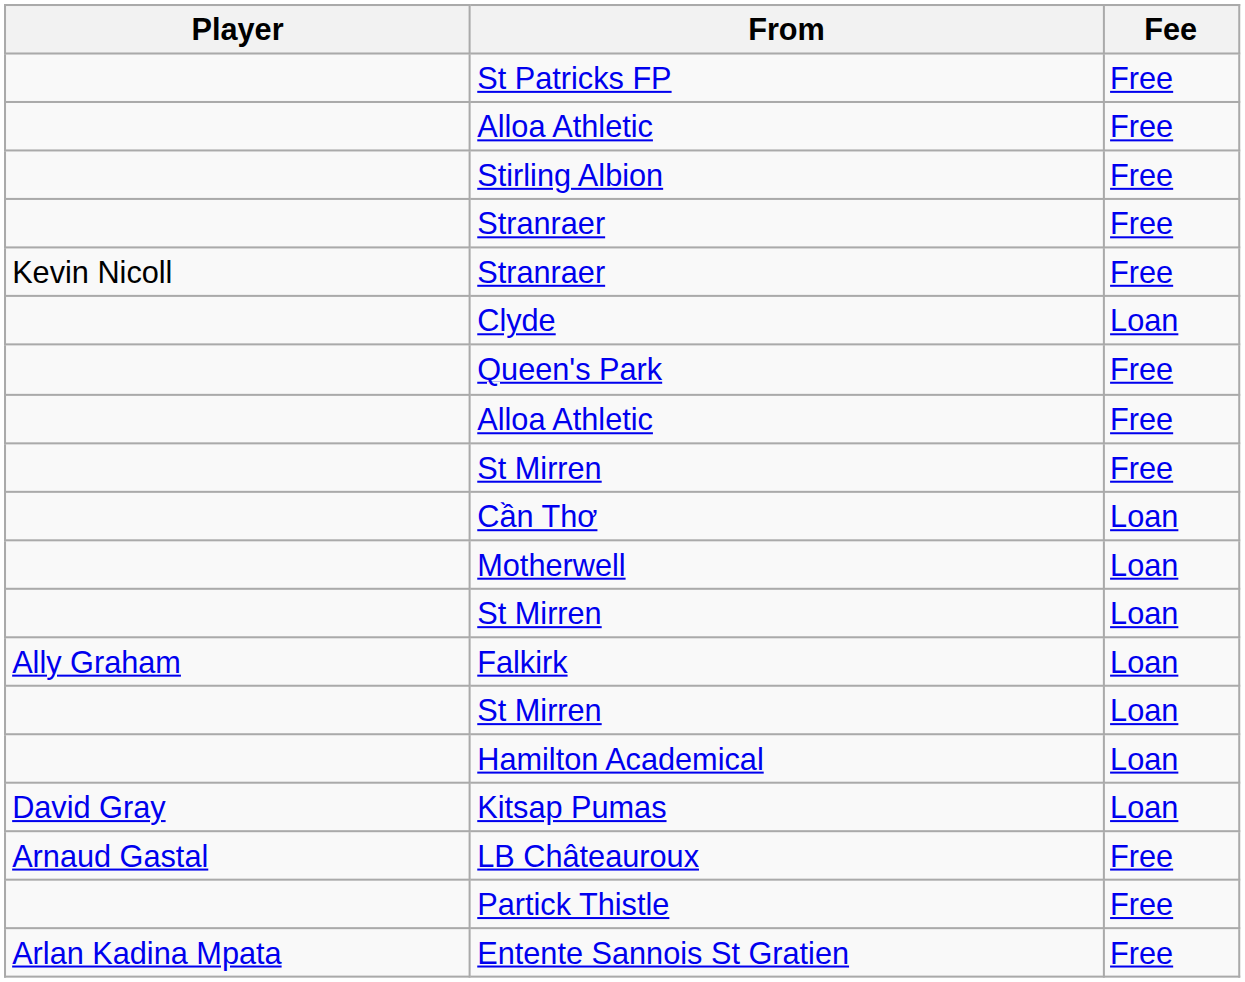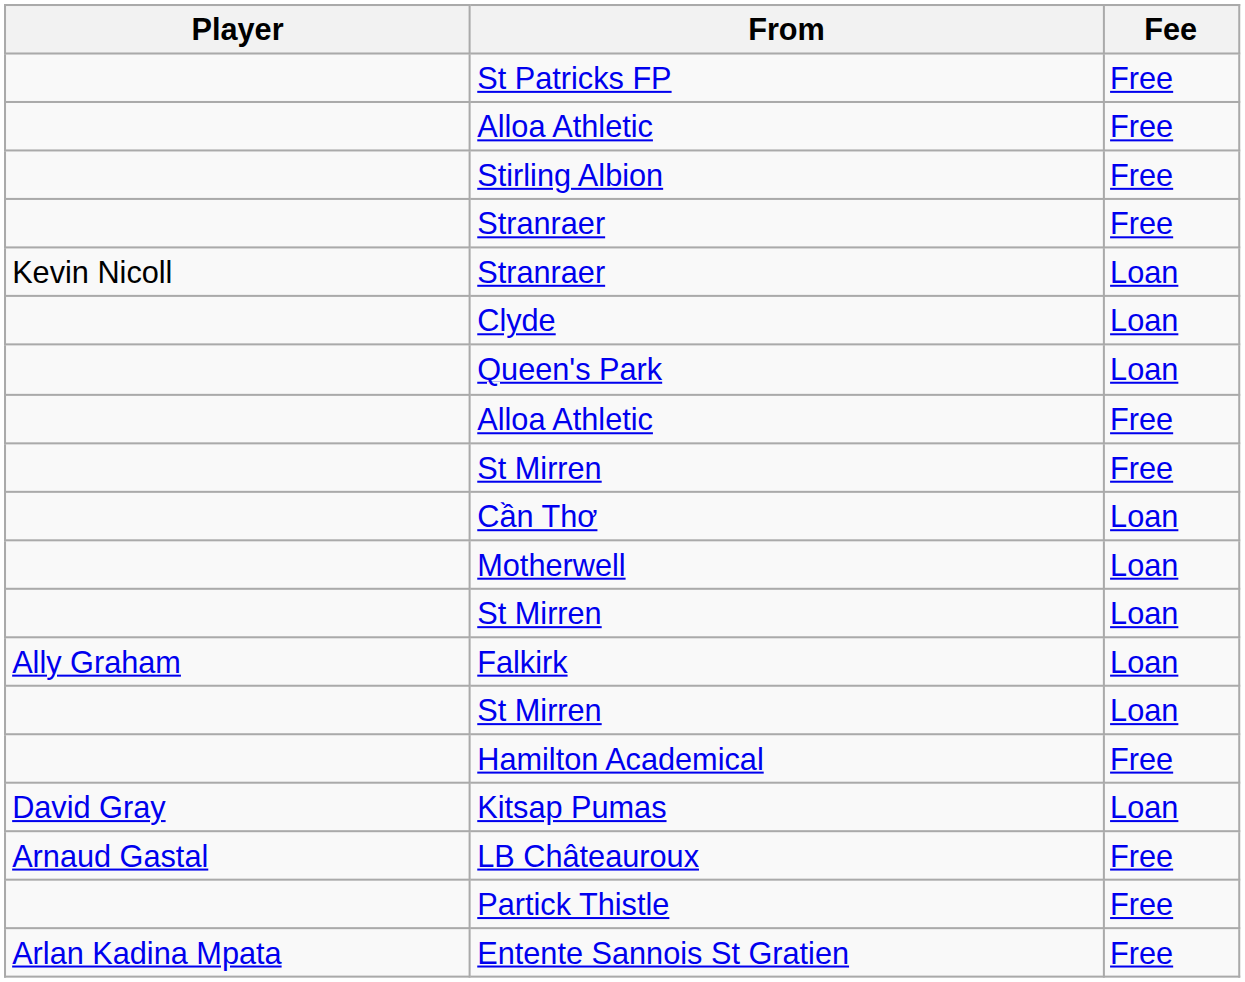Kevin Nicoll / Stranraer | Fee: Free -> Loan
Queen's Park | Fee: Free -> Loan
Hamilton Academical | Fee: Loan -> Free
